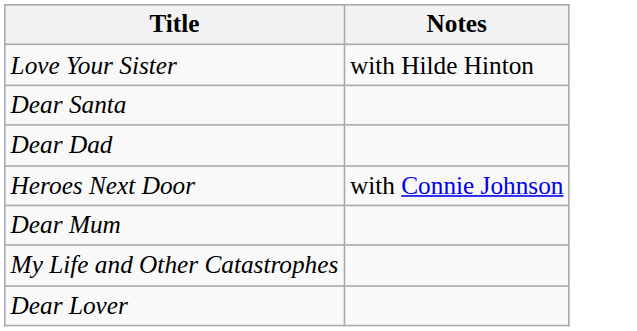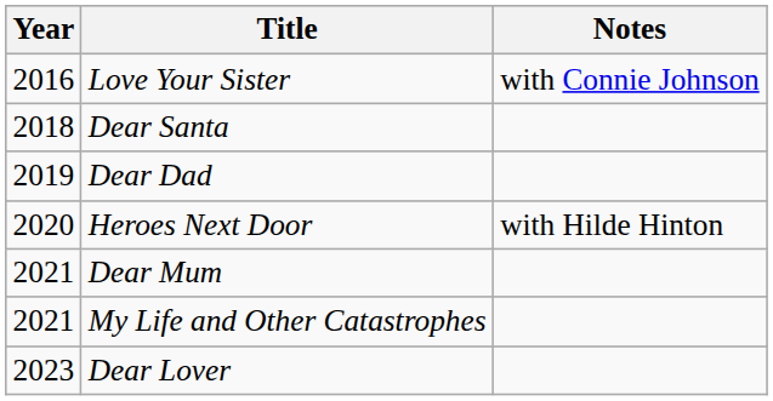+ column: Year | 2016 | 2018 | 2019 | 2020 | 2021 | 2021 | 2023
Love Your Sister | Notes: with Hilde Hinton -> with Connie Johnson
Heroes Next Door | Notes: with Connie Johnson -> with Hilde Hinton
